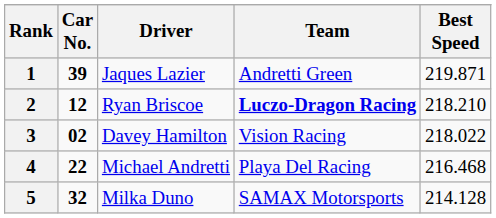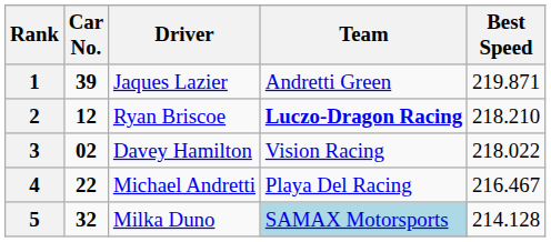4 | Best Speed: 216.468 -> 216.467
5 | Team: no background -> lightblue background
